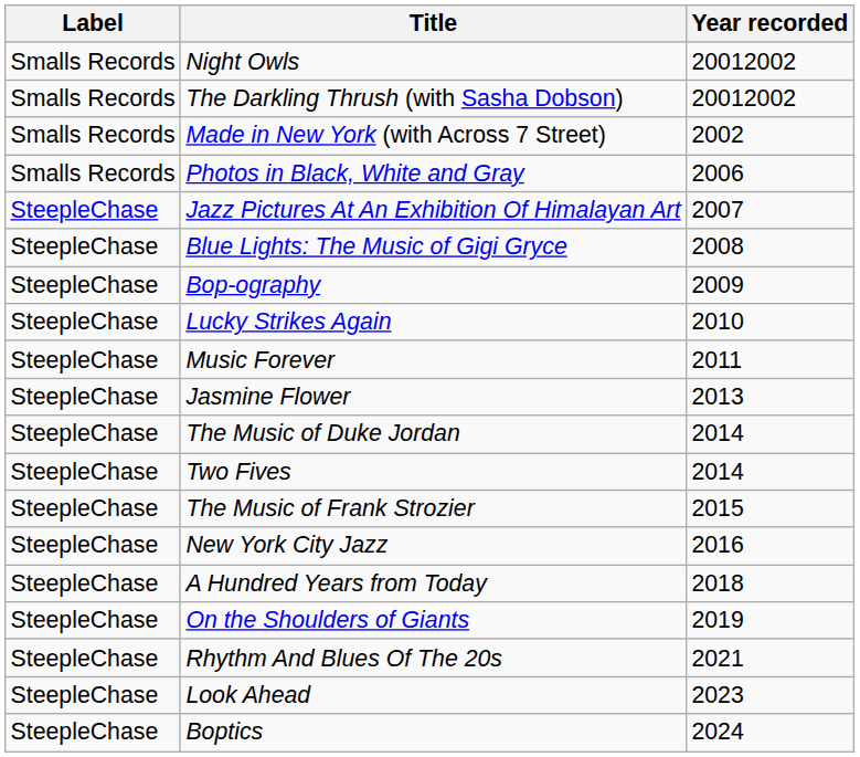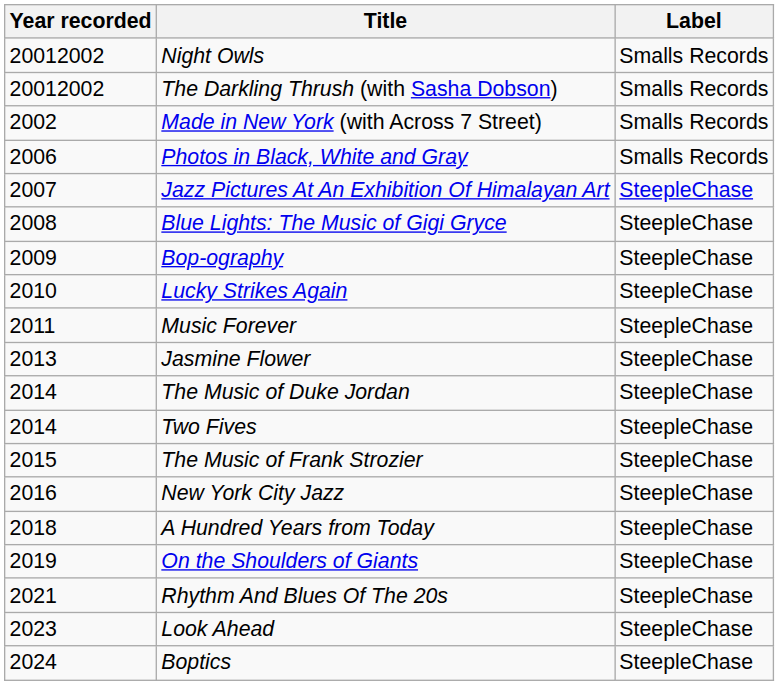columns swapped: Year recorded <-> Label
